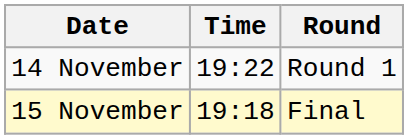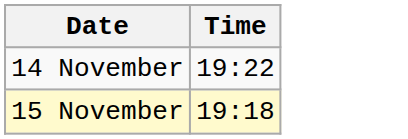- column: Round | Round 1 | Final
